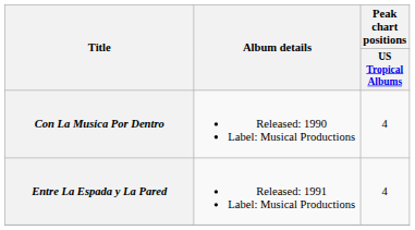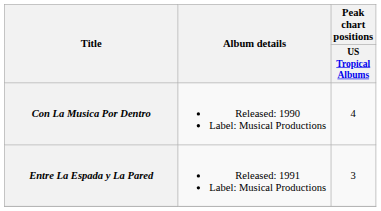Entre La Espada y La Pared | Peak chart positions / US Tropical Albums: 4 -> 3
